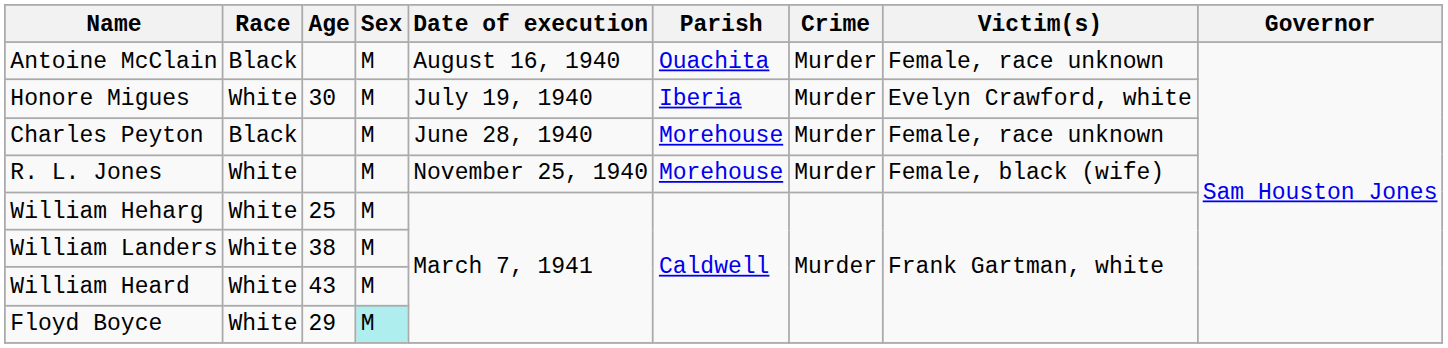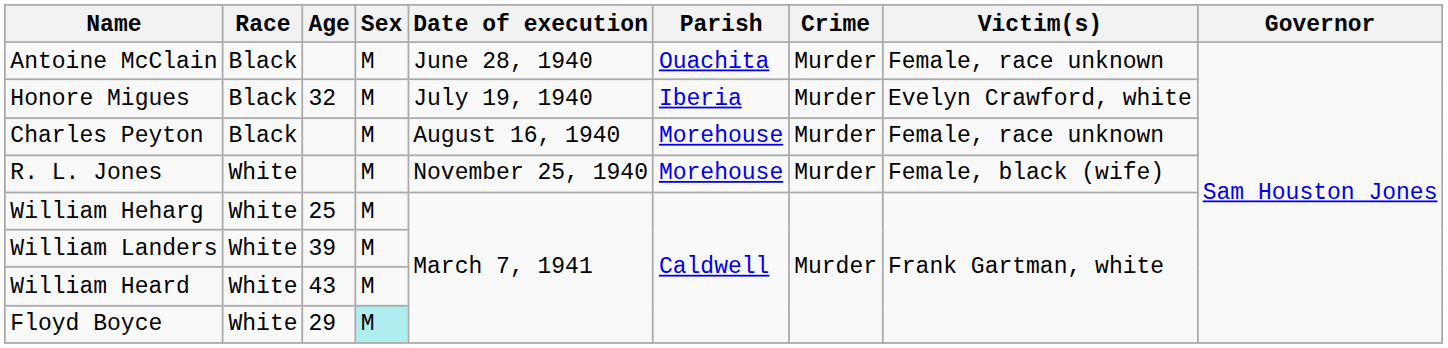Antoine McClain | Date of execution: August 16, 1940 -> June 28, 1940
Honore Migues | Race: White -> Black
Honore Migues | Age: 30 -> 32
Charles Peyton | Date of execution: June 28, 1940 -> August 16, 1940
William Landers | Age: 38 -> 39
